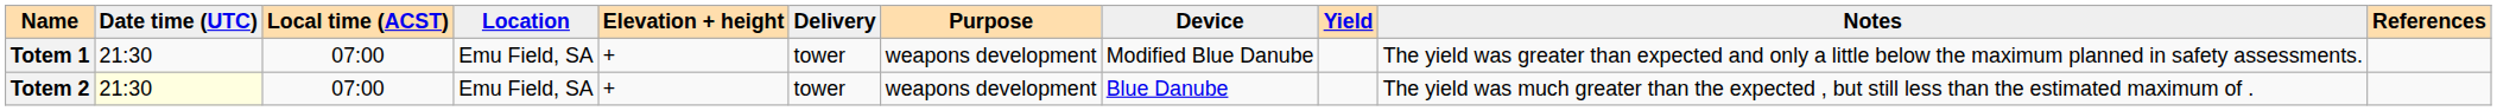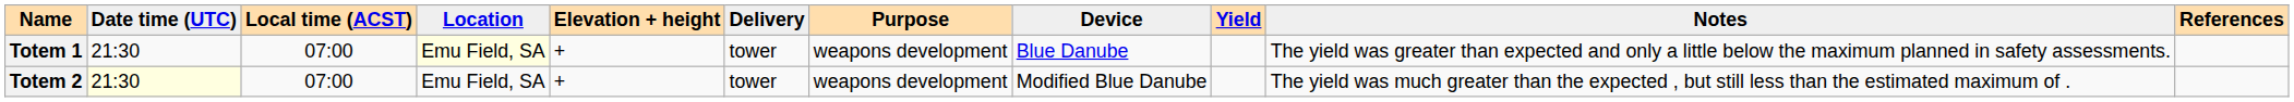Totem 1 | Location: no background -> lightyellow background
Totem 1 | Device: Modified Blue Danube -> Blue Danube
Totem 2 | Device: Blue Danube -> Modified Blue Danube
